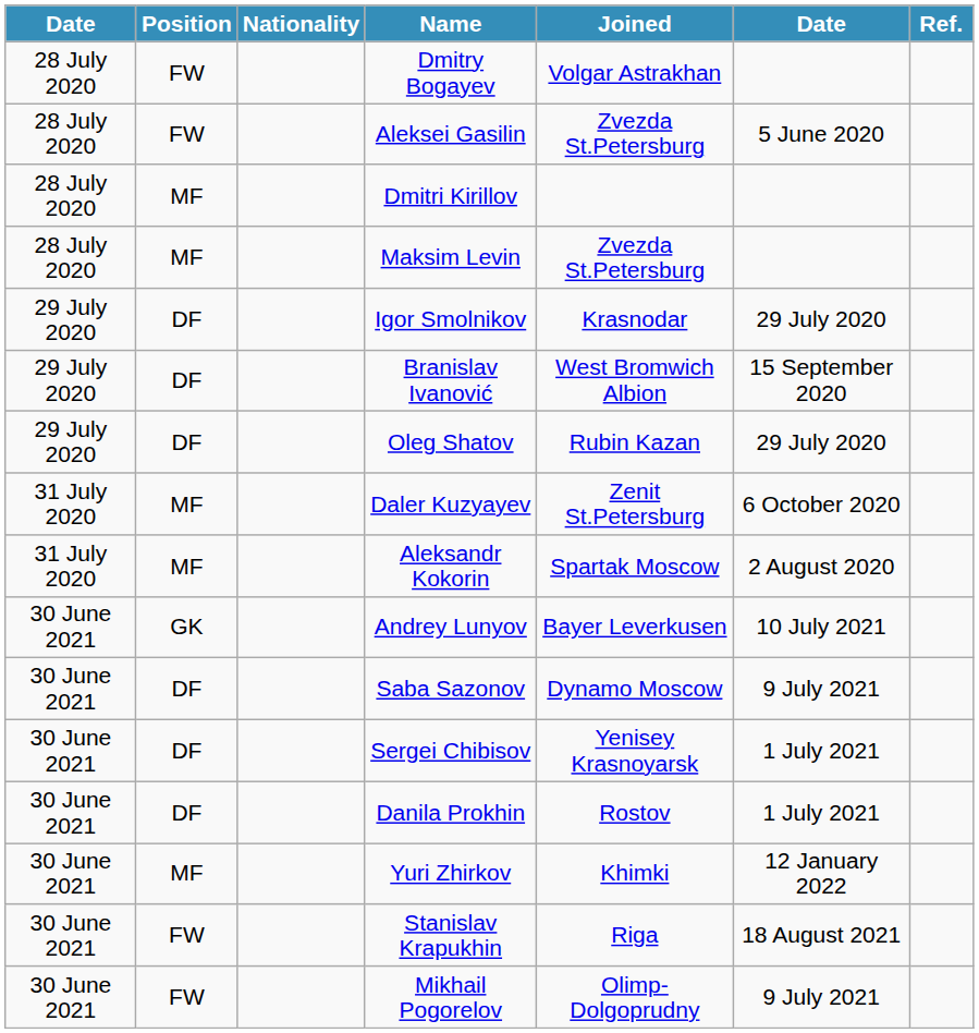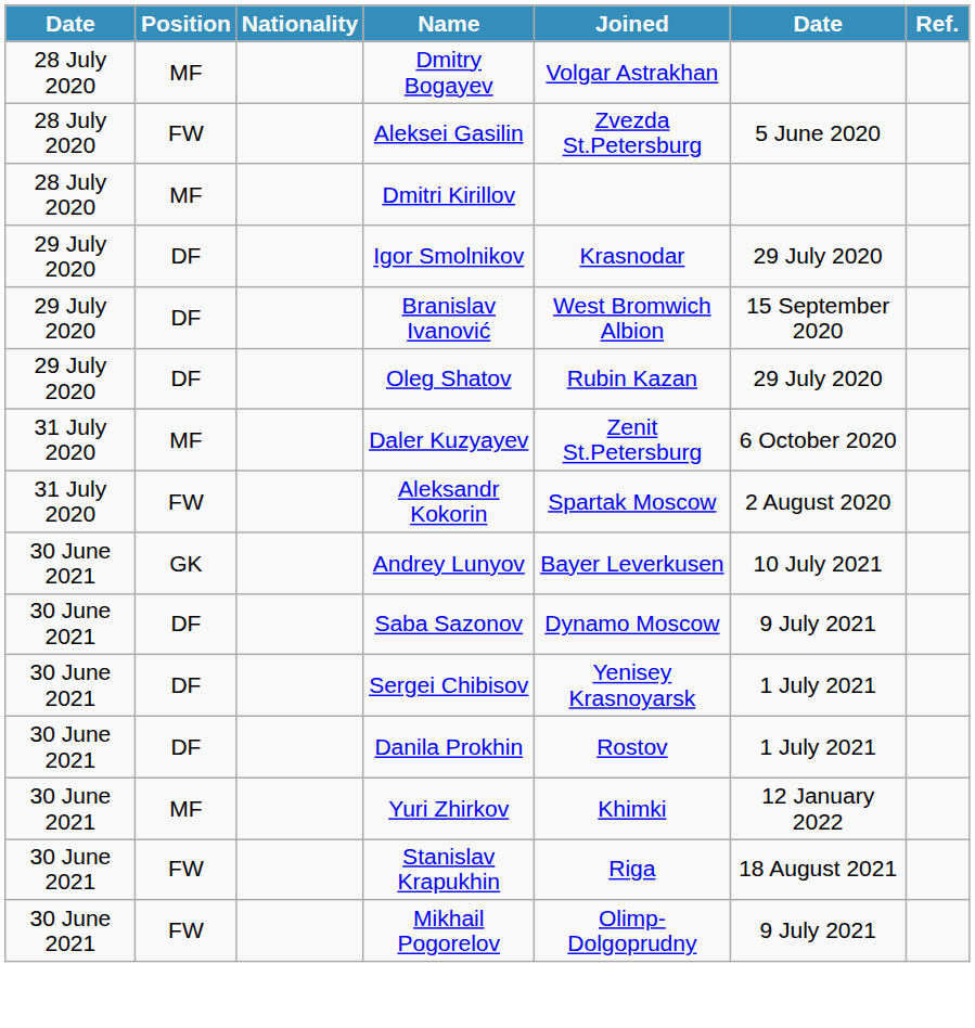Dmitry Bogayev | Position: FW -> MF
- row: 28 July 2020 | MF | Maksim Levin | Zvezda St.Petersburg
Aleksandr Kokorin | Position: MF -> FW
